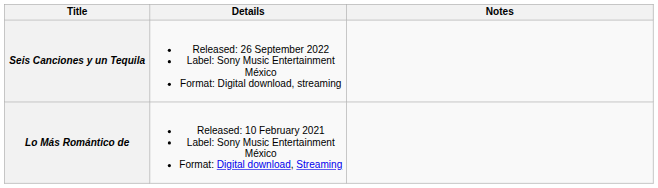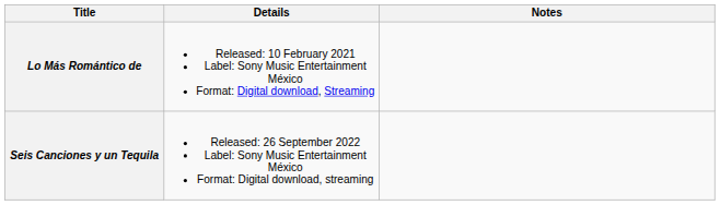rows swapped: Lo Más Romántico de <-> Seis Canciones y un Tequila
